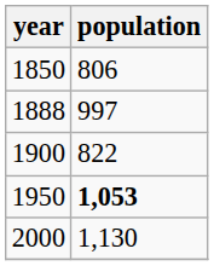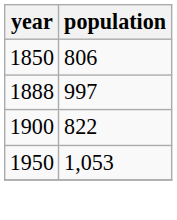1950 | population: bold -> normal
- row: 2000 | 1,130
